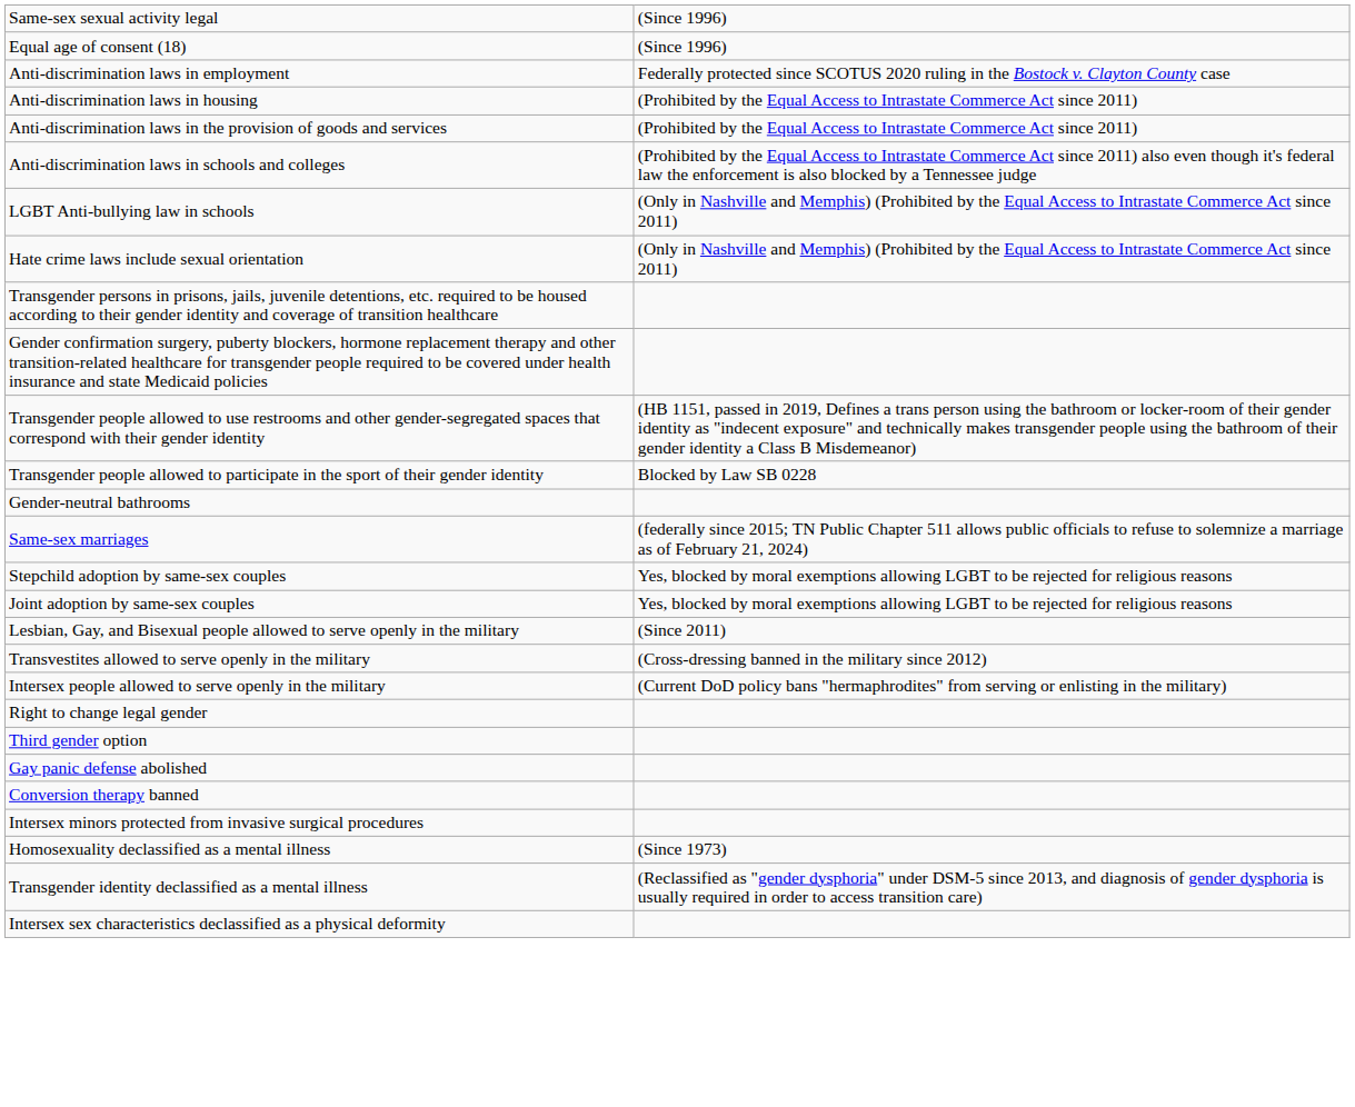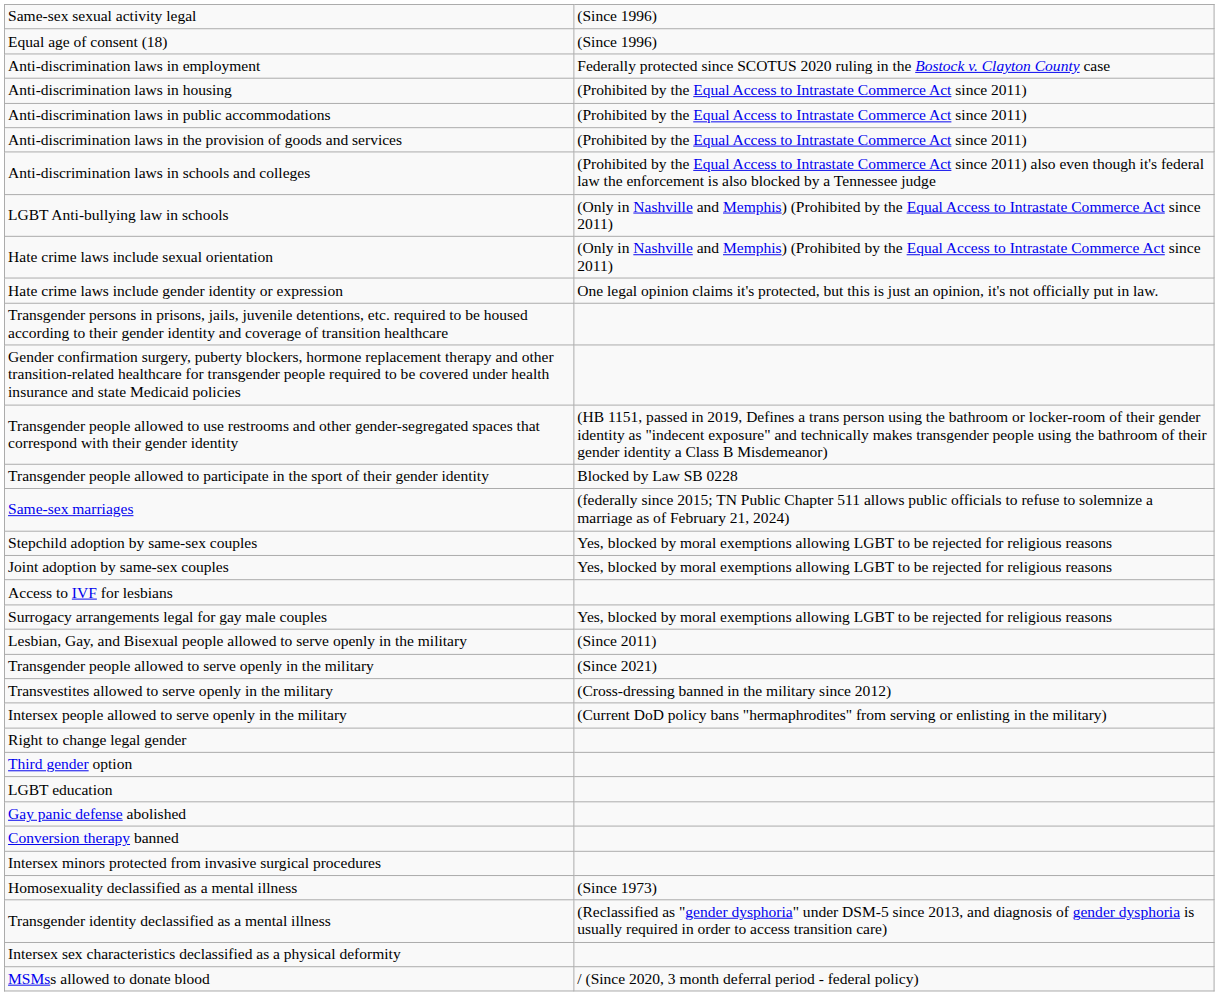+ row: Anti-discrimination laws in public accommodations | (Prohibited by the Equal Access to Intrastate Commerce Act since 2011)
+ row: Hate crime laws include gender identity or expression | One legal opinion claims it's protected, but this is just an opinion, it's not officially put in law.
- row: Gender-neutral bathrooms
+ row: Access to IVF for lesbians
+ row: Surrogacy arrangements legal for gay male couples | Yes, blocked by moral exemptions allowing LGBT to be rejected for religious reasons
+ row: Transgender people allowed to serve openly in the military | (Since 2021)
+ row: LGBT education
+ row: MSMss allowed to donate blood | / (Since 2020, 3 month deferral period - federal policy)
